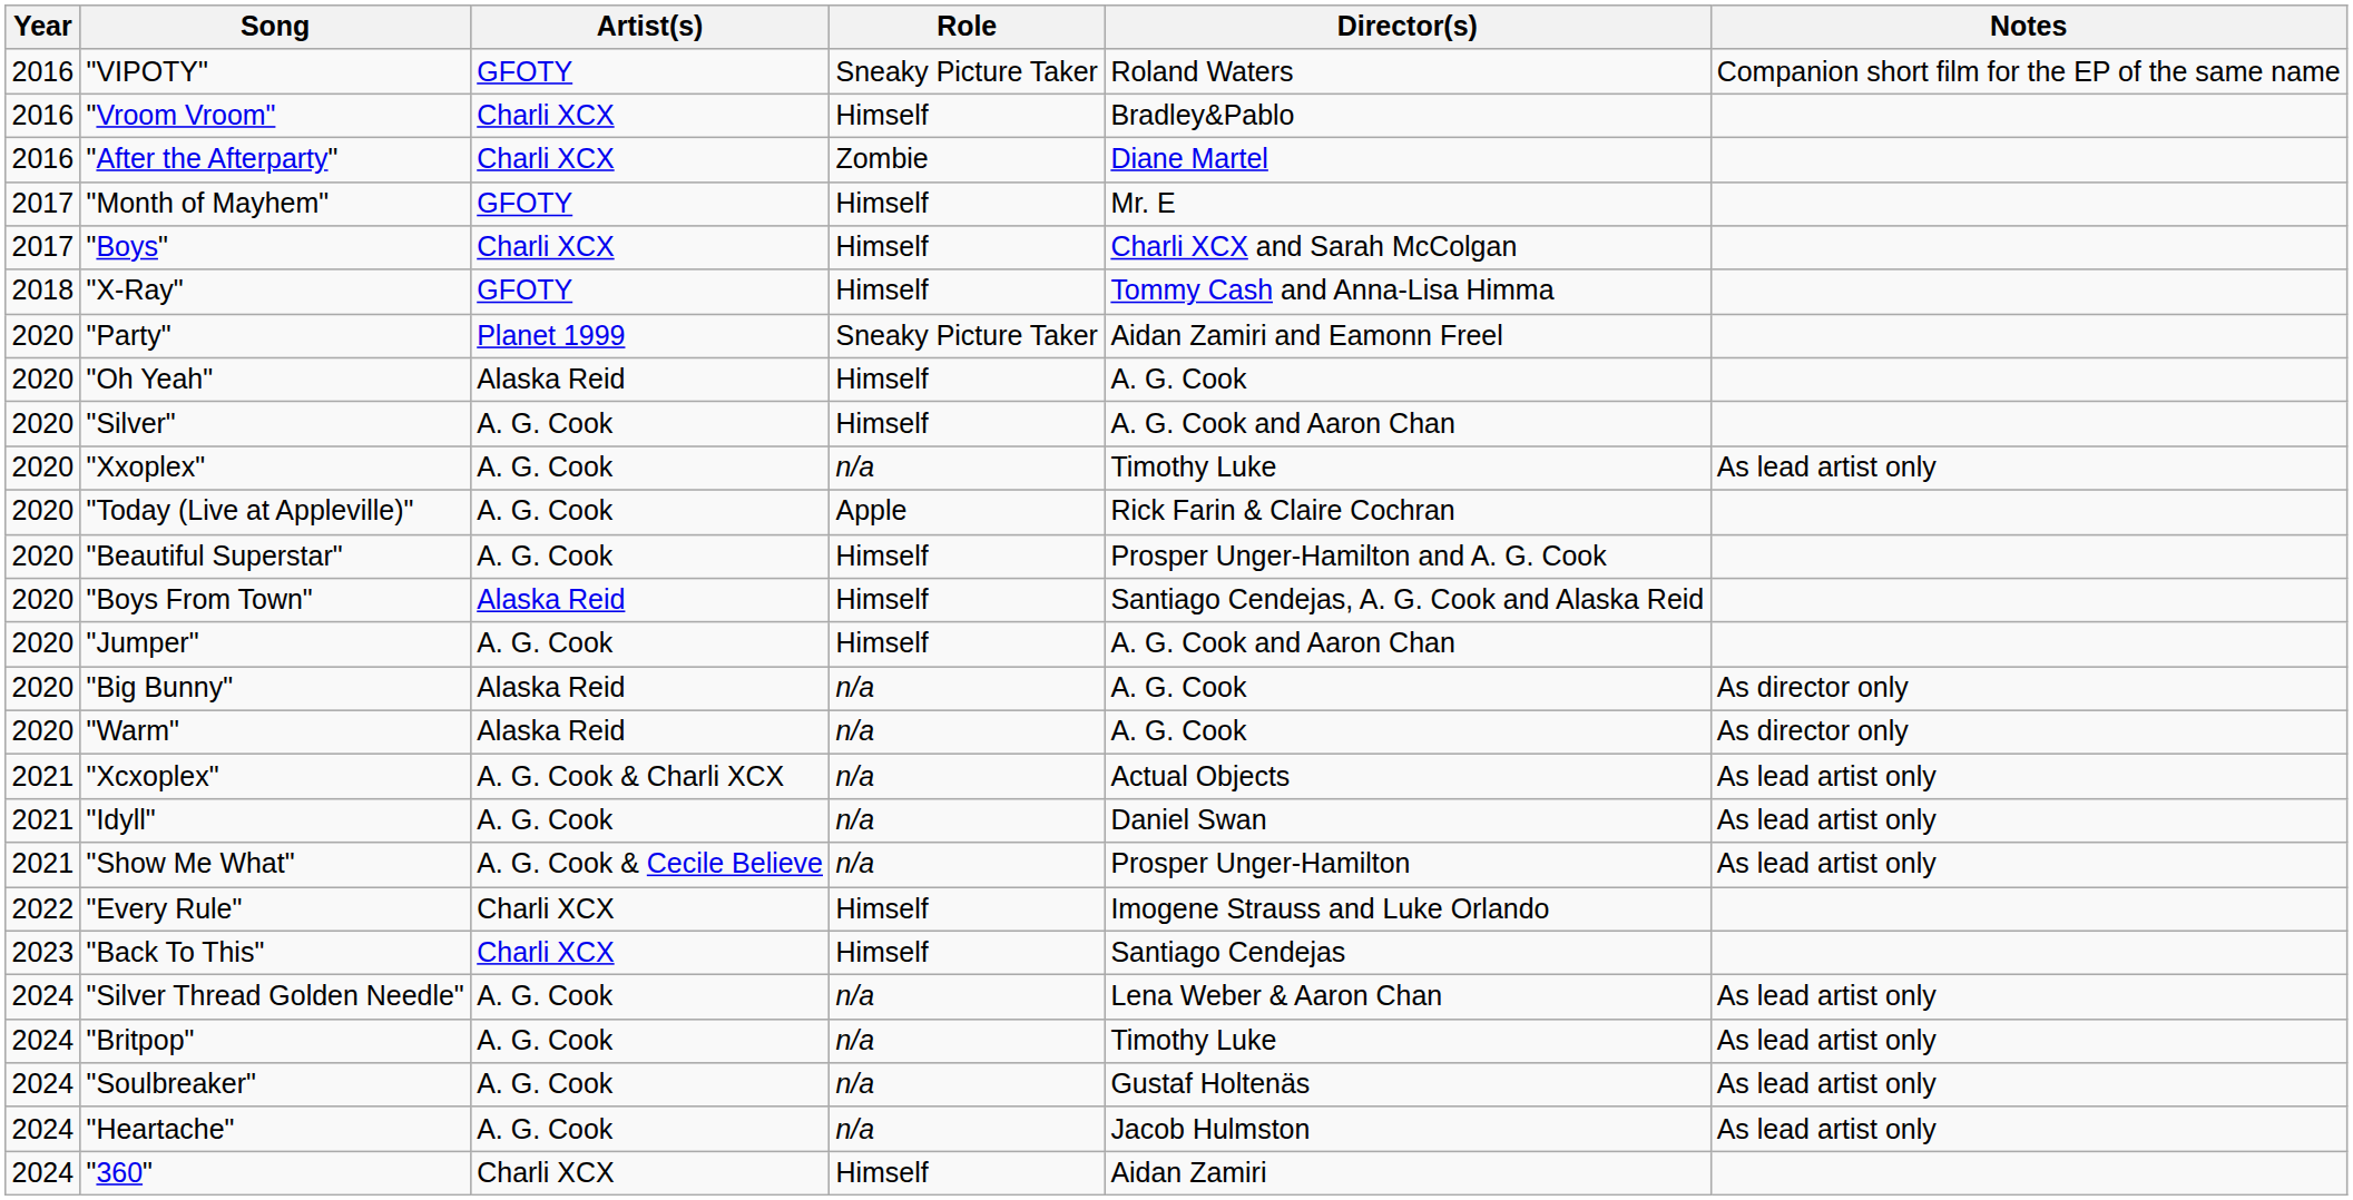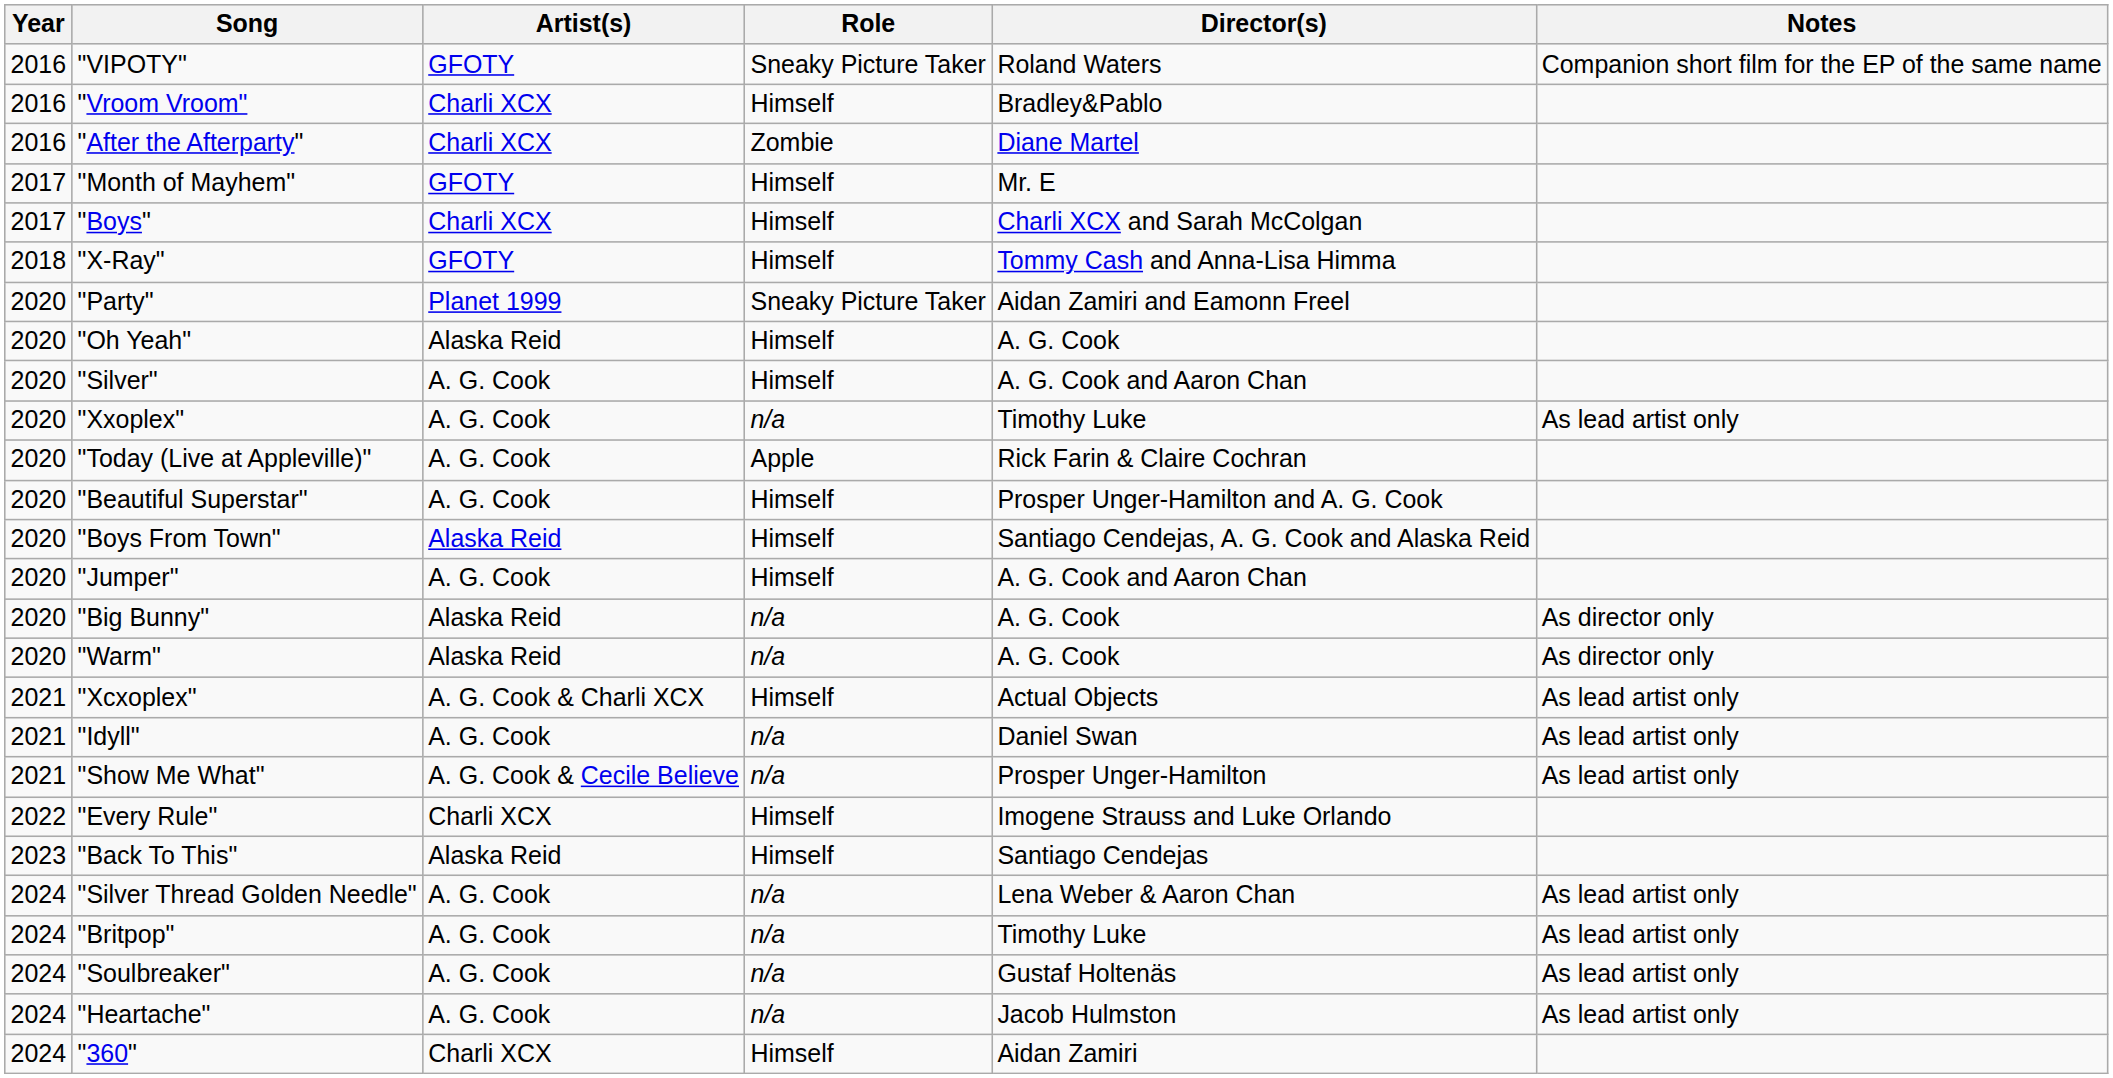"Xcxoplex" | Role: n/a -> Himself
"Back To This" | Artist(s): Charli XCX -> Alaska Reid
